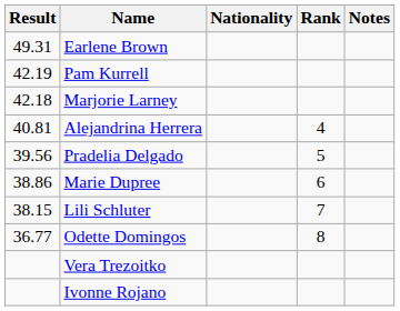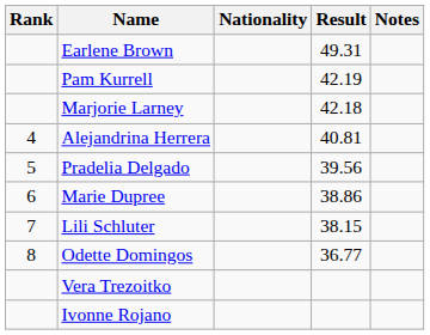columns swapped: Rank <-> Result
